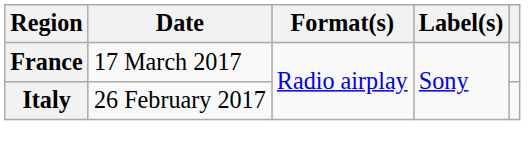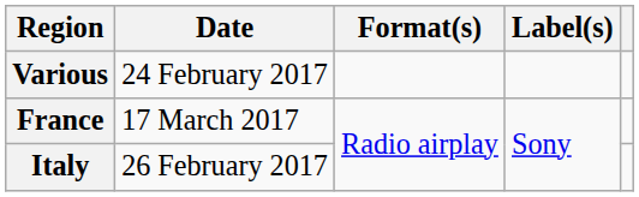+ row: Various | 24 February 2017
